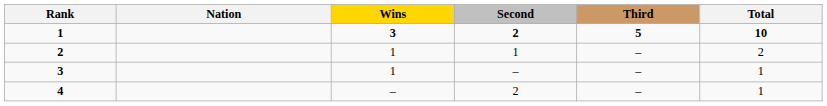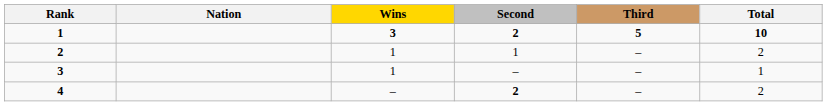4 | Second: normal -> bold
4 | Total: 1 -> 2
